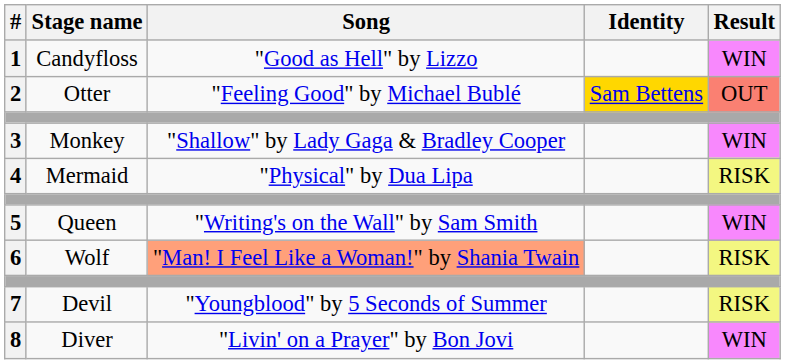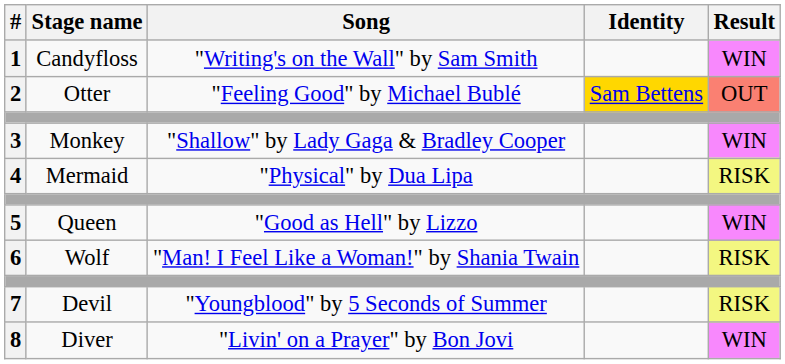1 | Song: "Good as Hell" by Lizzo -> "Writing's on the Wall" by Sam Smith
5 | Song: "Writing's on the Wall" by Sam Smith -> "Good as Hell" by Lizzo
6 | Song: lightsalmon background -> no background
